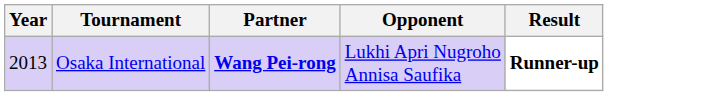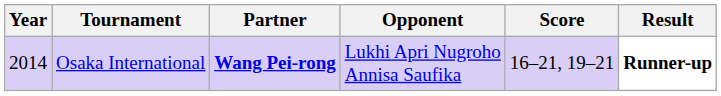+ column: Score | 16–21, 19–21
Osaka International | Year: 2013 -> 2014
